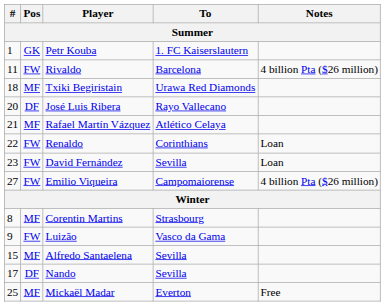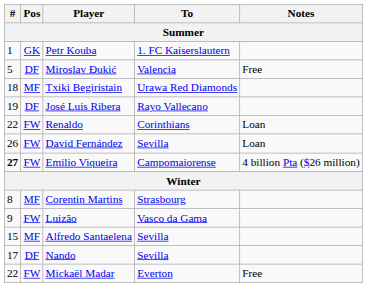+ row: 5 | DF | Miroslav Đukić | Valencia | Free
- row: 11 | FW | Rivaldo | Barcelona | 4 billion Pta ($26 million)
José Luis Ribera | #: 20 -> 19
- row: 21 | MF | Rafael Martín Vázquez | Atlético Celaya
David Fernández | #: 23 -> 26
Emilio Viqueira | #: normal -> bold
Mickaël Madar | #: 25 -> 22
Mickaël Madar | Pos: MF -> FW
